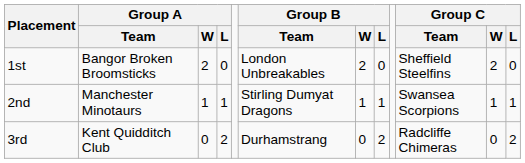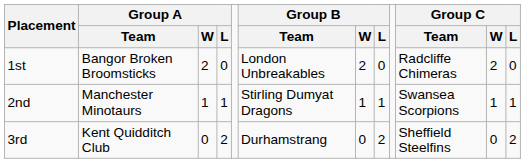1st | Group C / Team: Sheffield Steelfins -> Radcliffe Chimeras
3rd | Group C / Team: Radcliffe Chimeras -> Sheffield Steelfins
